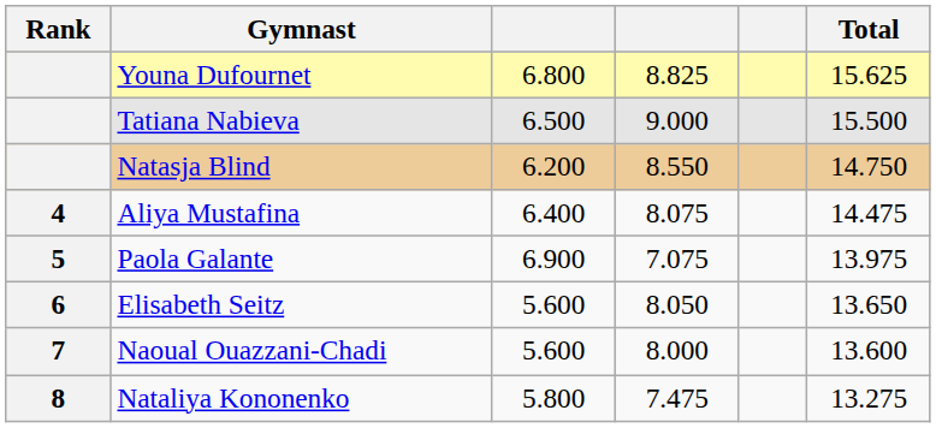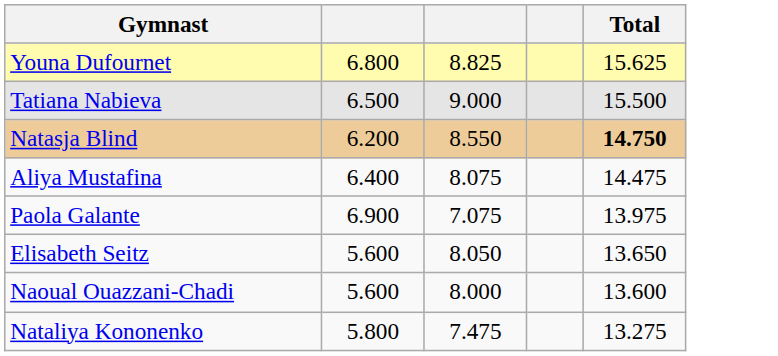- column: Rank | 4 | 5 | 6 | 7 | 8
Natasja Blind | Total: normal -> bold
